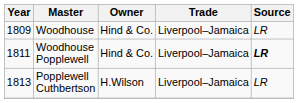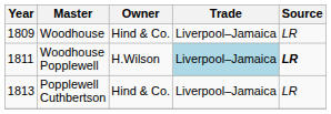Woodhouse Popplewell | Owner: Hind & Co. -> H.Wilson
Woodhouse Popplewell | Trade: no background -> lightblue background
Popplewell Cuthbertson | Owner: H.Wilson -> Hind & Co.
